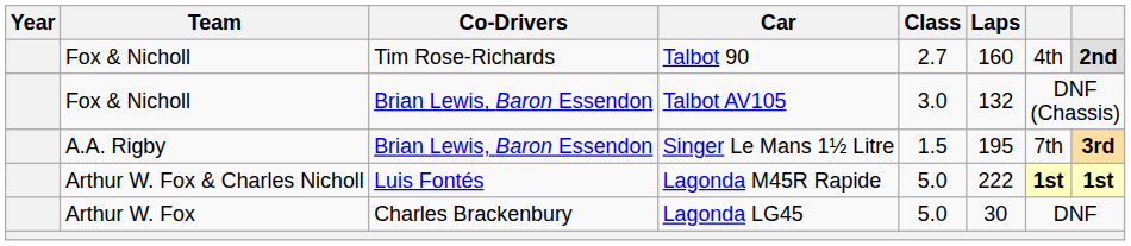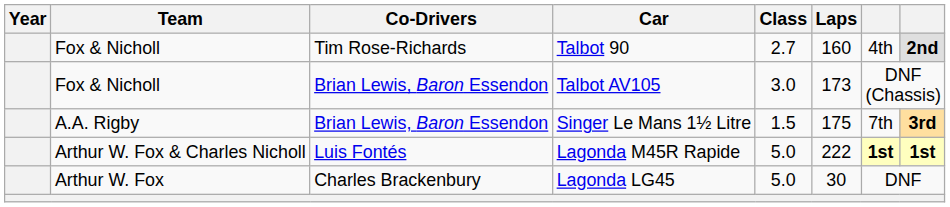Talbot AV105 | Laps: 132 -> 173
Singer Le Mans 1½ Litre | Laps: 195 -> 175
